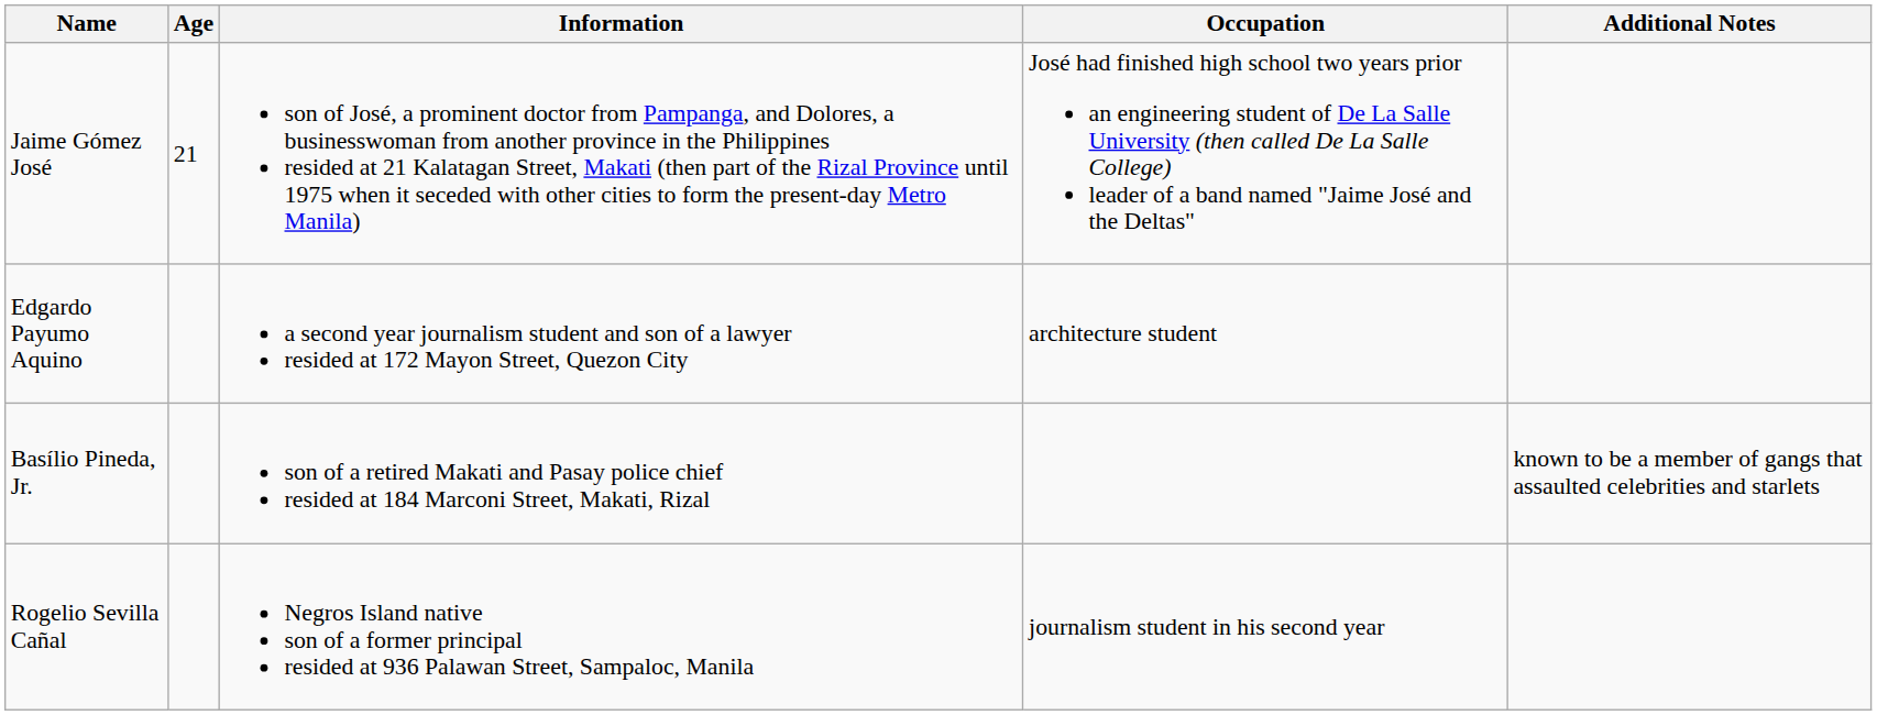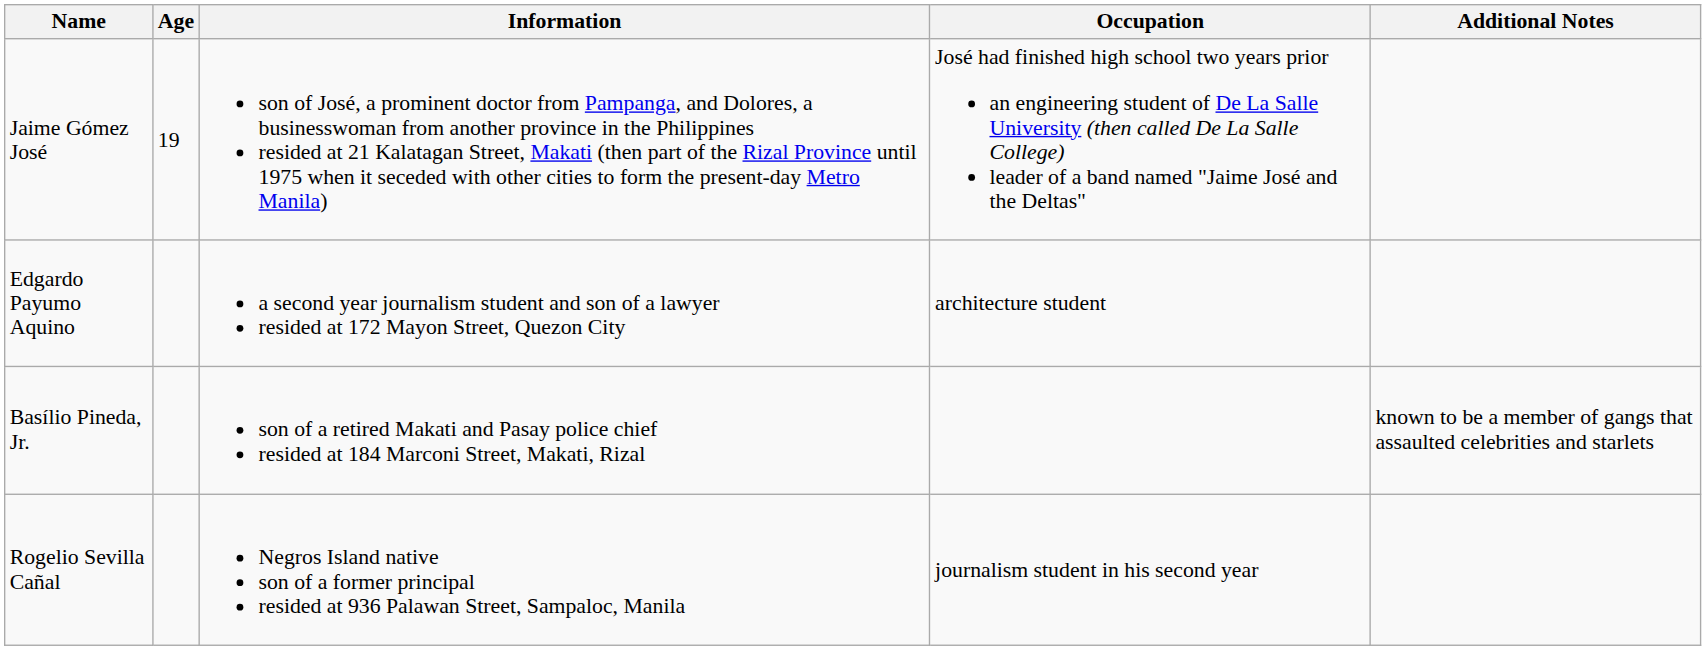Jaime Gómez José | Age: 21 -> 19
